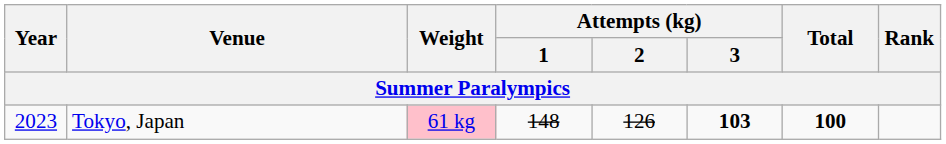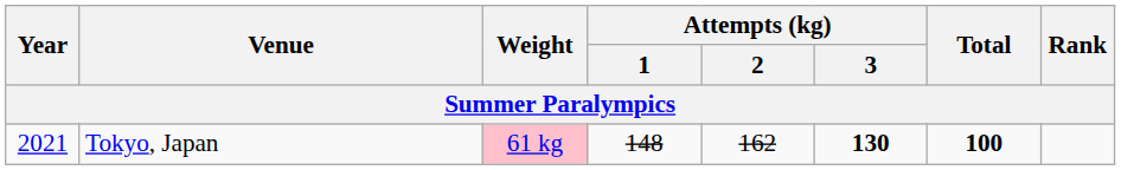Tokyo, Japan | Year: 2023 -> 2021
Tokyo, Japan | Attempts (kg) / 2: 126 -> 162
Tokyo, Japan | Attempts (kg) / 3: 103 -> 130
